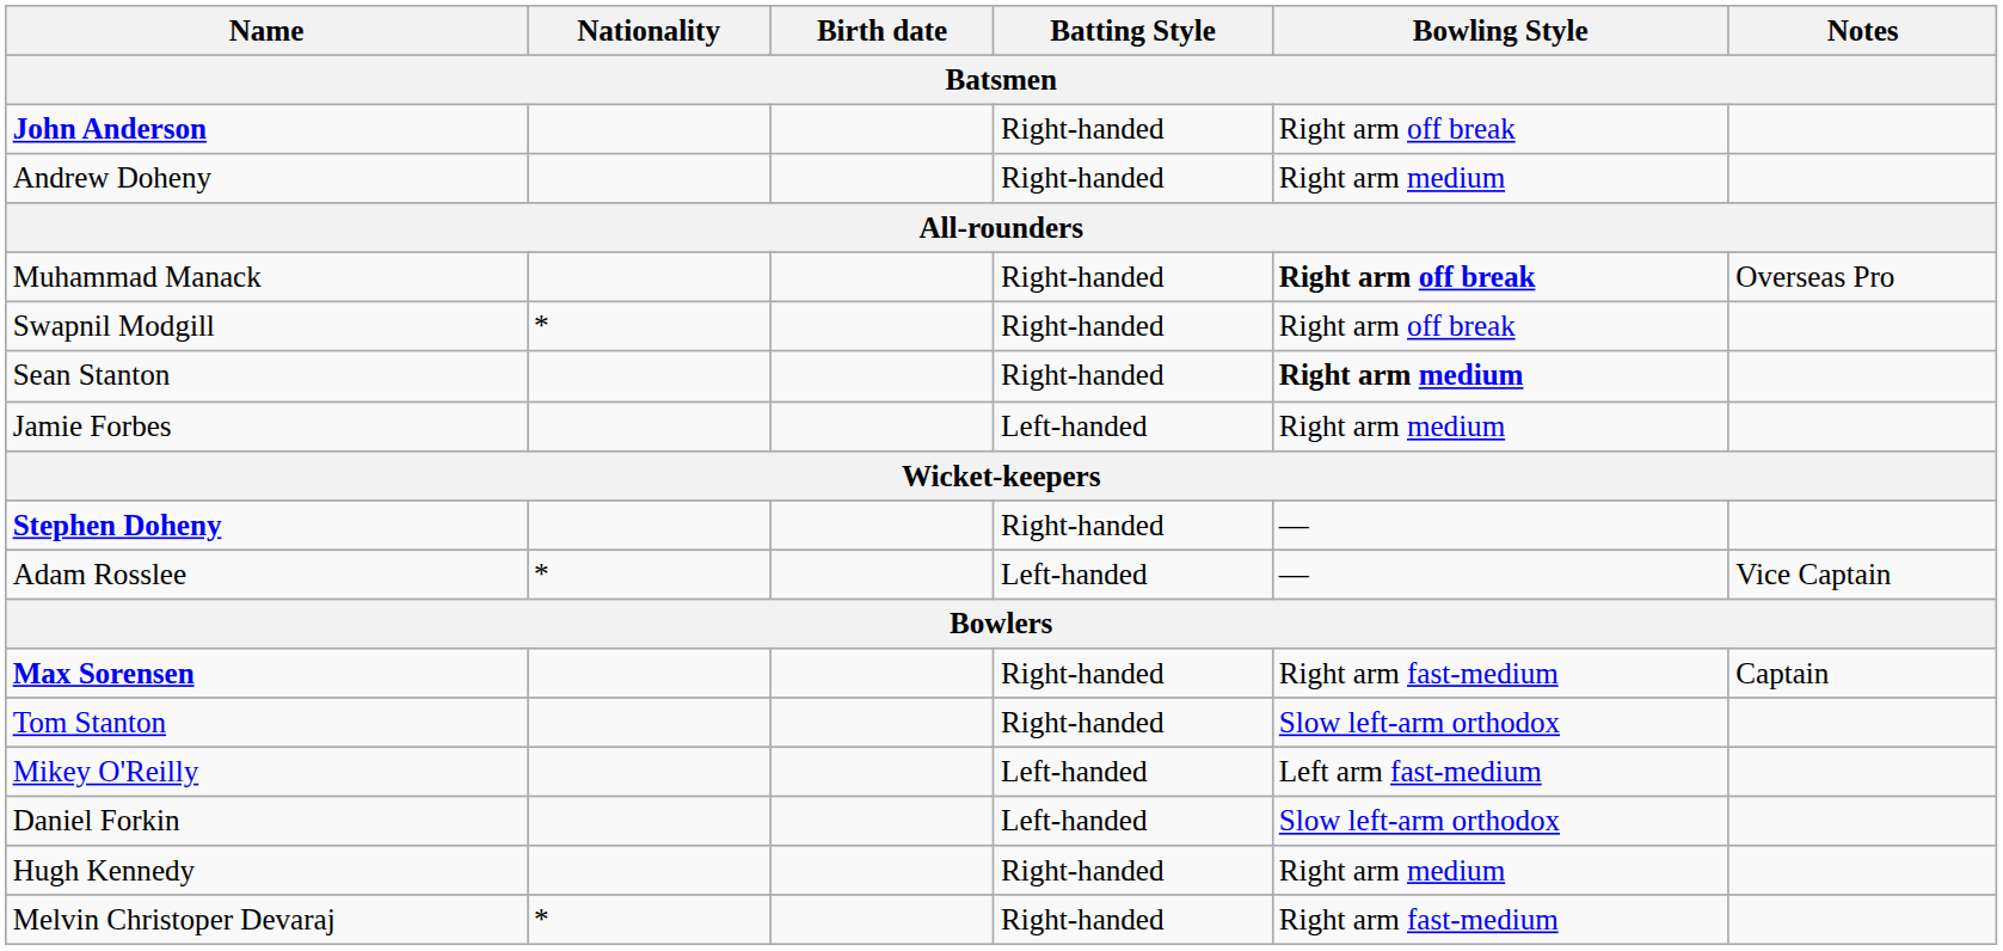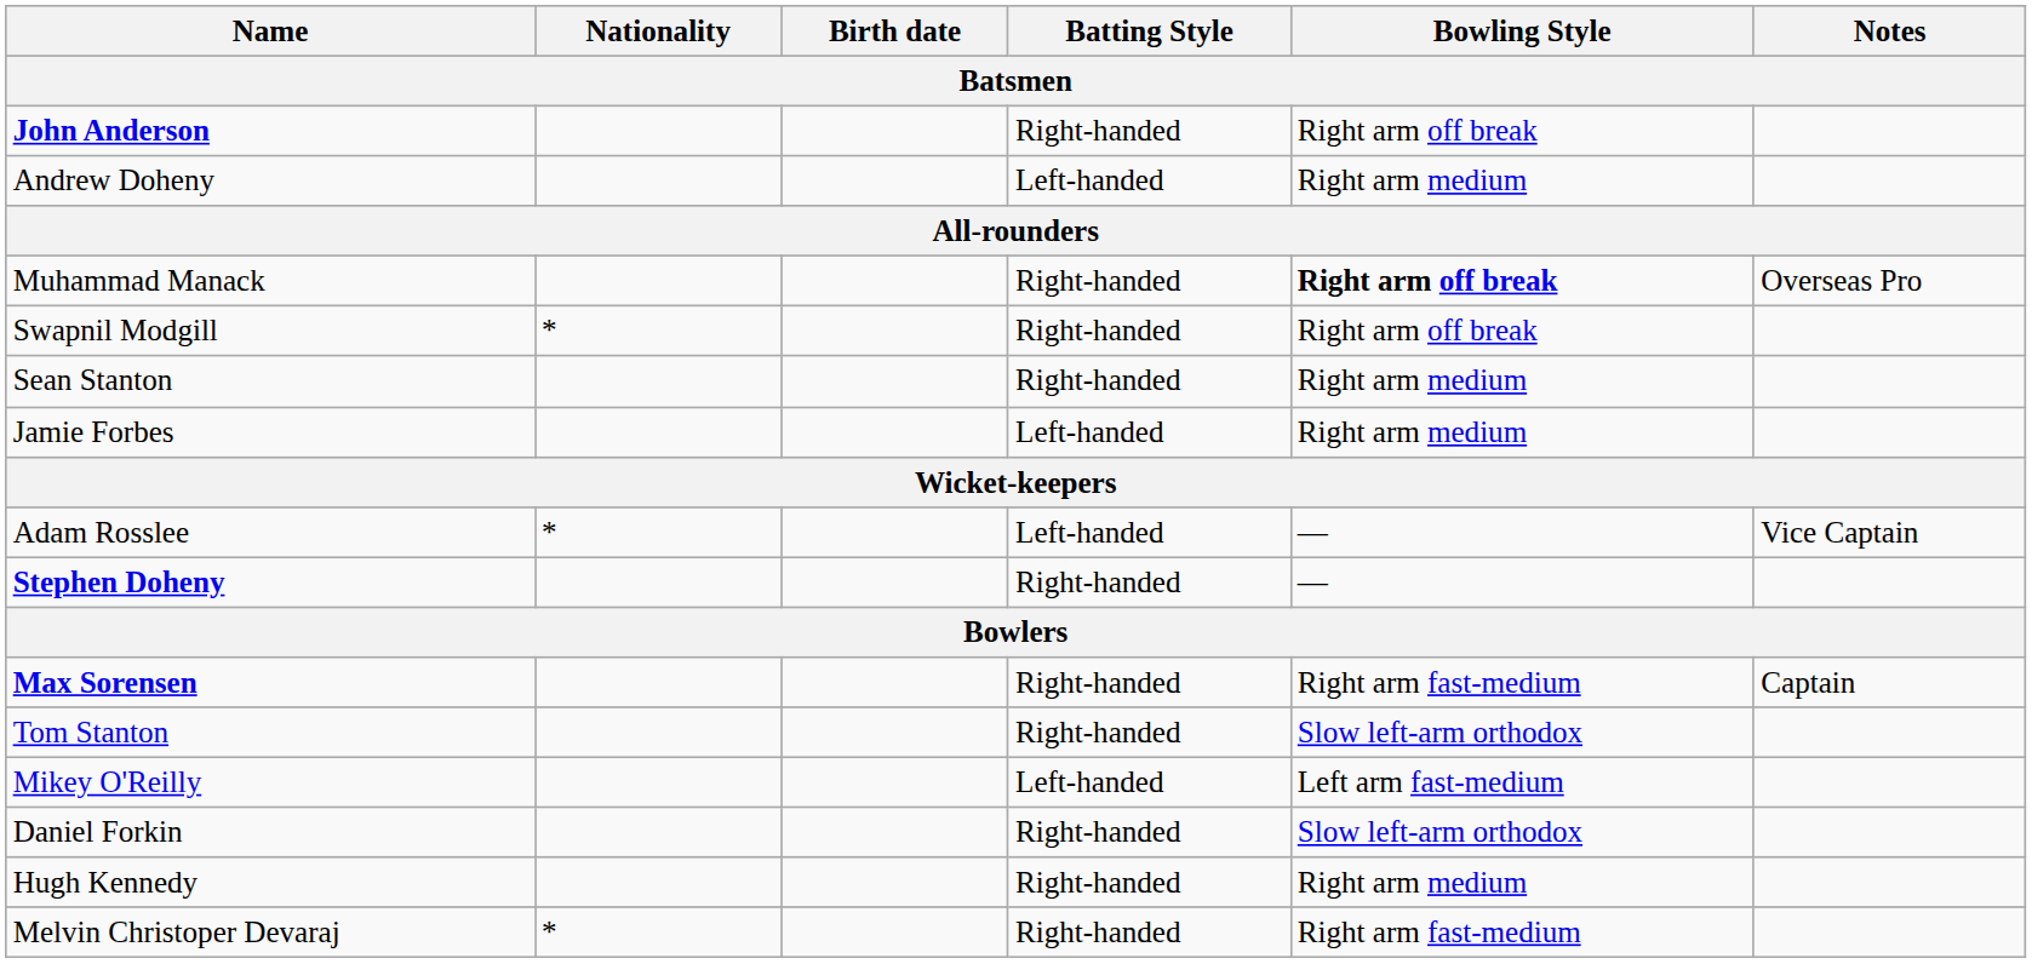Andrew Doheny | Batting Style: Right-handed -> Left-handed
Sean Stanton | Bowling Style: bold -> normal
rows swapped: Stephen Doheny <-> Adam Rosslee
Daniel Forkin | Batting Style: Left-handed -> Right-handed
